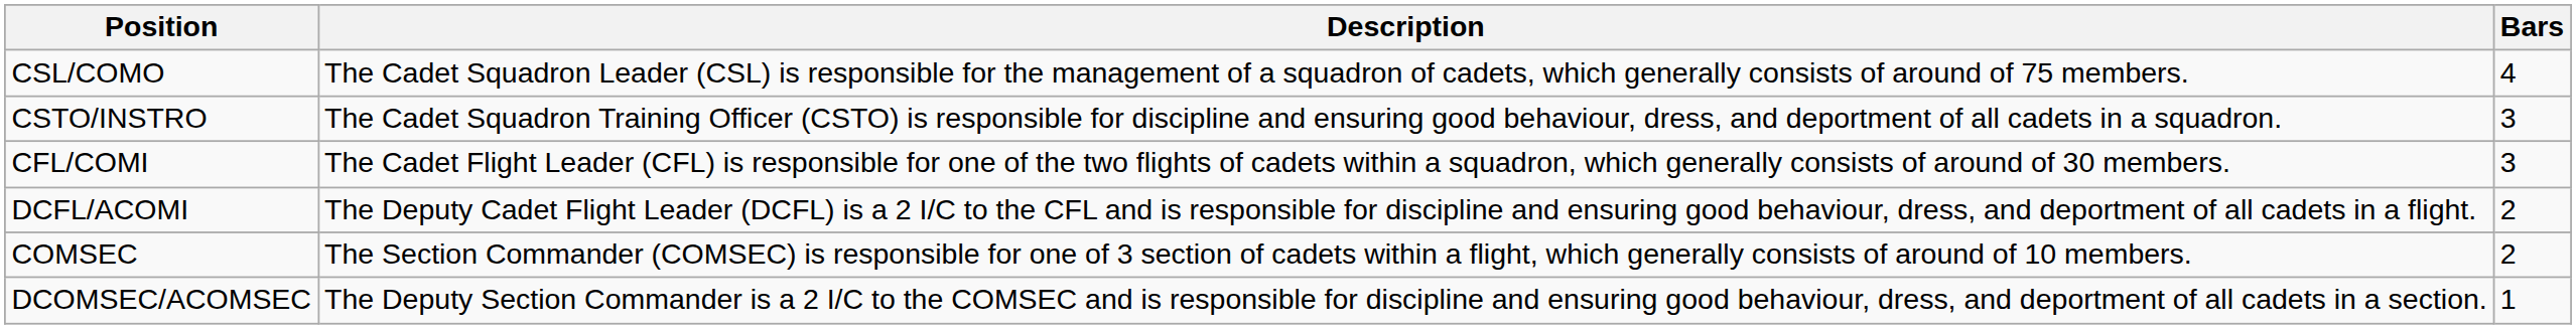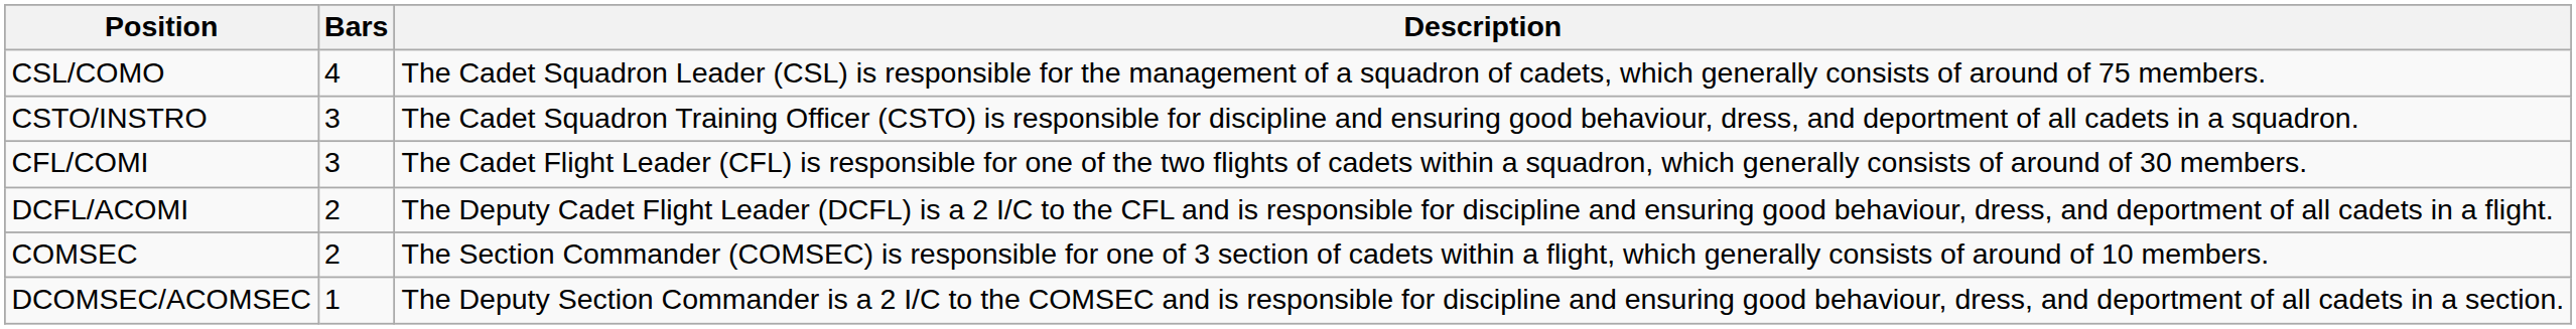columns swapped: Description <-> Bars
